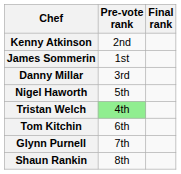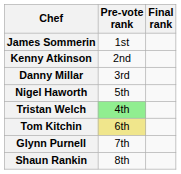rows swapped: Kenny Atkinson <-> James Sommerin
Tom Kitchin | Pre-vote rank: no background -> khaki background
